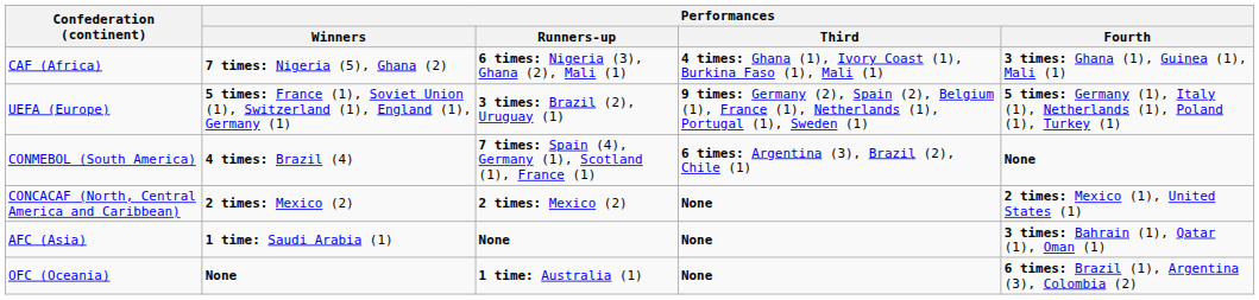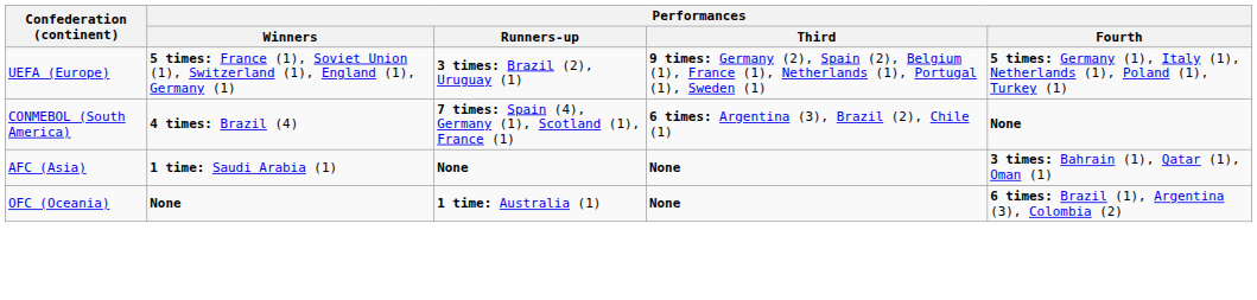- row: CAF (Africa) | 7 times: Nigeria (5), Ghana (2) | 6 times: Nigeria (3), Ghana (2), Mali (1) | 4 times: Ghana (1), Ivory Coast (1), Burkina Faso (1), Mali (1) | 3 times: Ghana (1), Guinea (1), Mali (1)
- row: CONCACAF (North, Central America and Caribbean) | 2 times: Mexico (2) | 2 times: Mexico (2) | None | 2 times: Mexico (1), United States (1)
